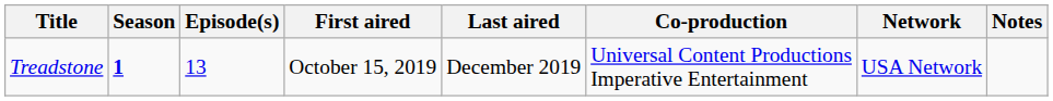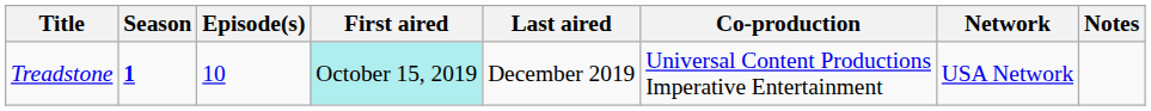Treadstone | Episode(s): 13 -> 10
Treadstone | First aired: no background -> paleturquoise background
